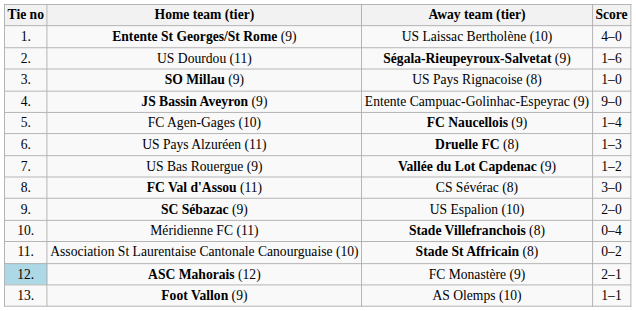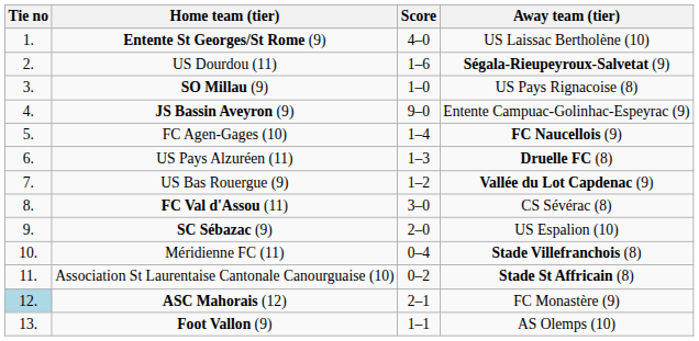columns swapped: Score <-> Away team (tier)
